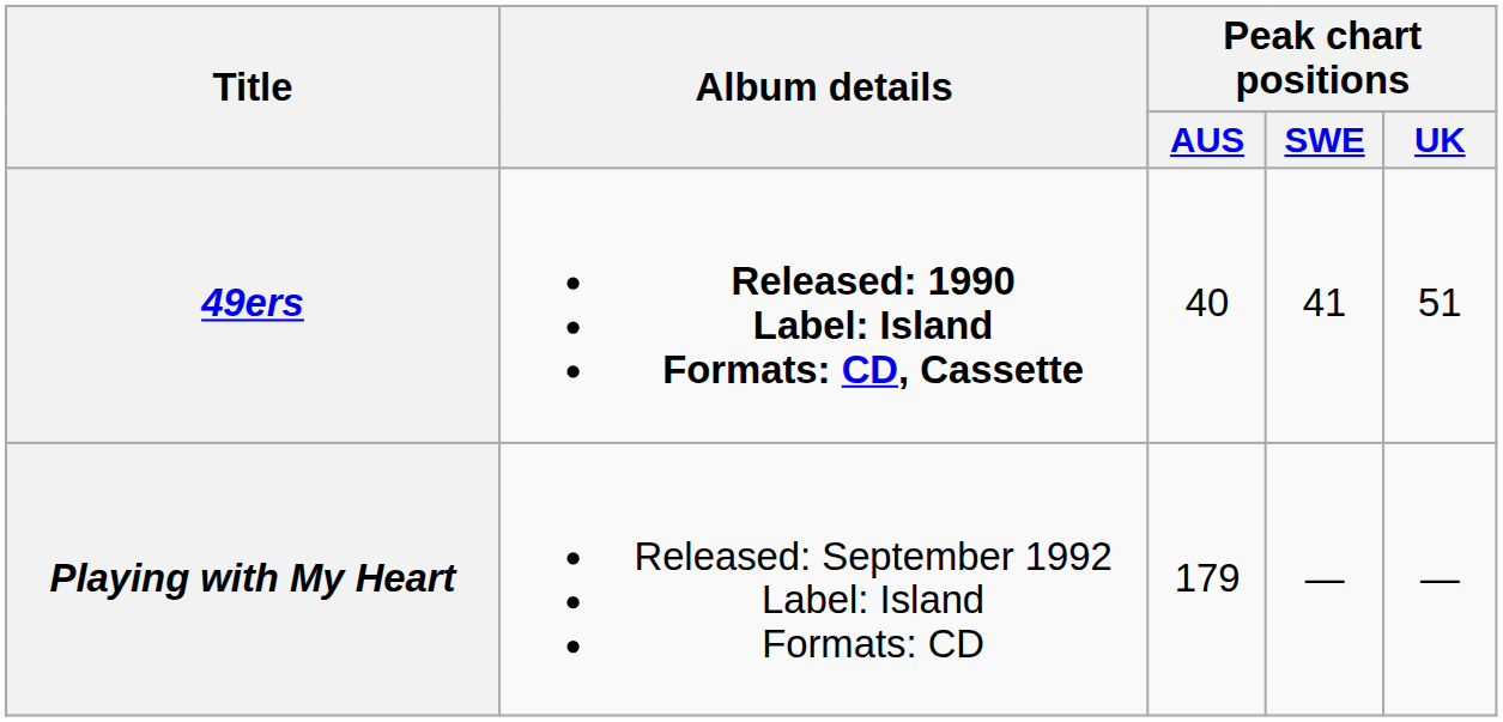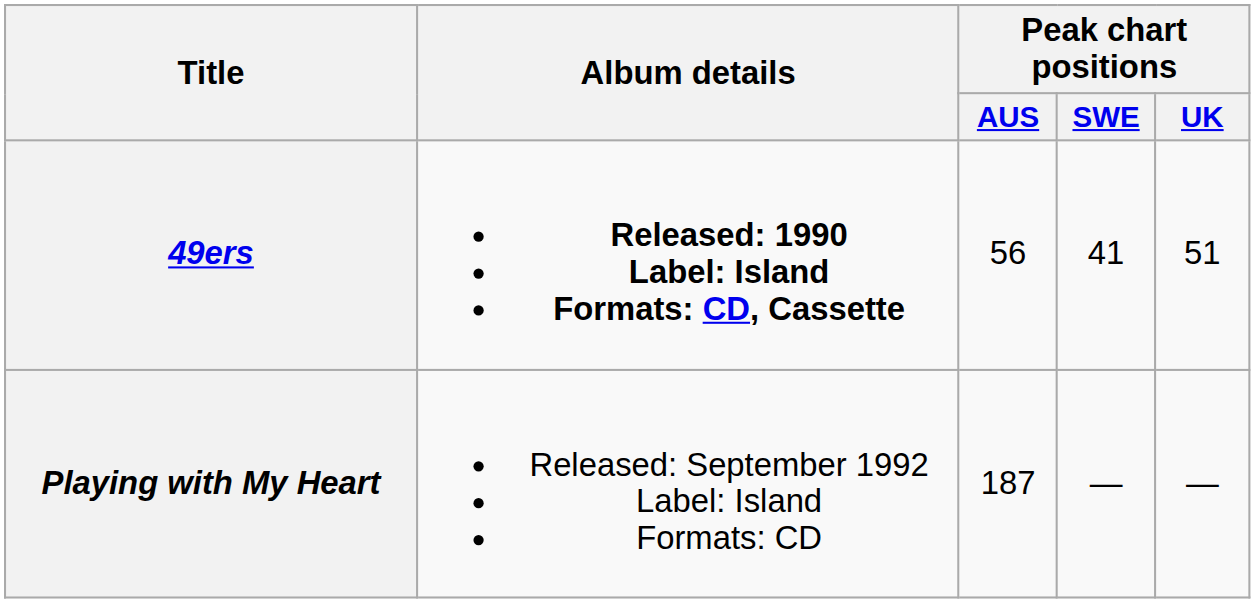49ers | Peak chart positions / AUS: 40 -> 56
Playing with My Heart | Peak chart positions / AUS: 179 -> 187
